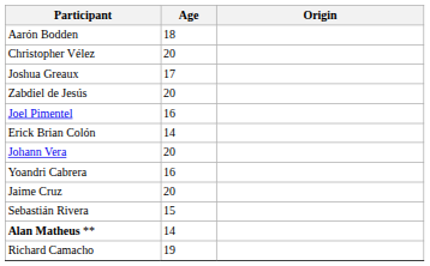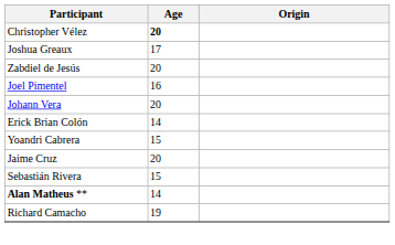- row: Aarón Bodden | 18
Christopher Vélez | Age: normal -> bold
rows swapped: Johann Vera <-> Erick Brian Colón
Yoandri Cabrera | Age: 16 -> 15
